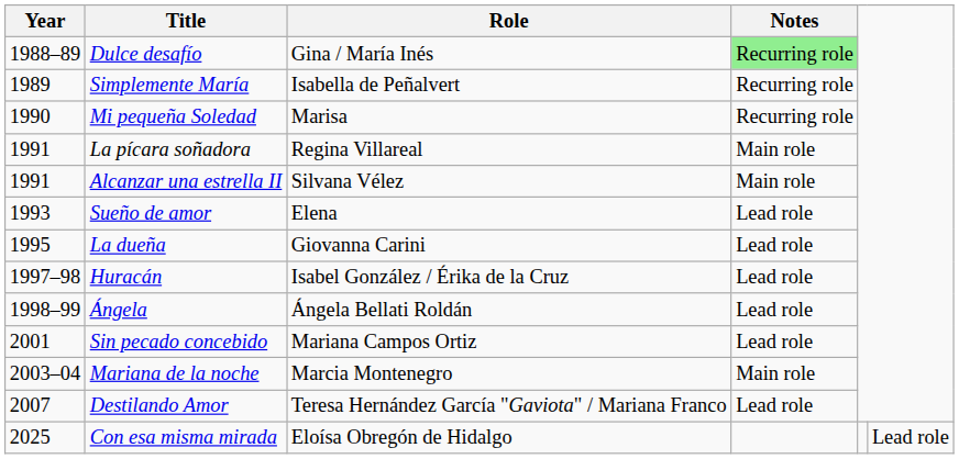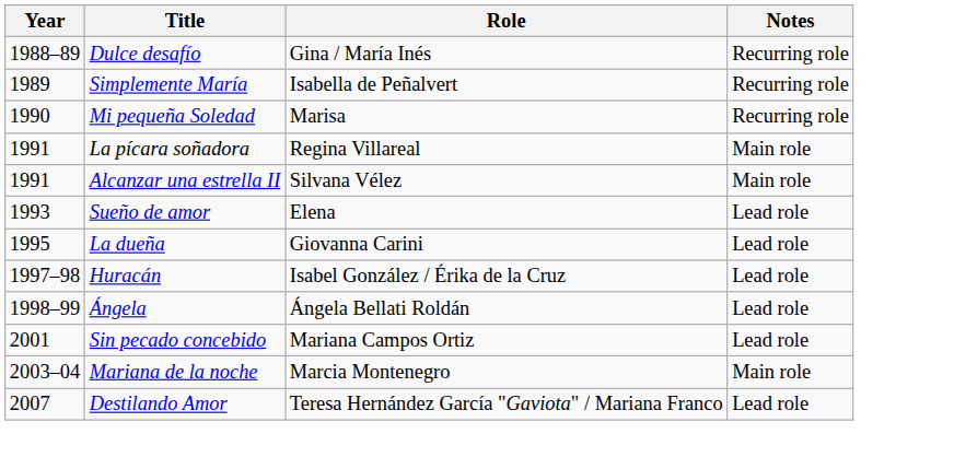Dulce desafío | Notes: lightgreen background -> no background
- row: 2025 | Con esa misma mirada | Eloísa Obregón de Hidalgo | Lead role
